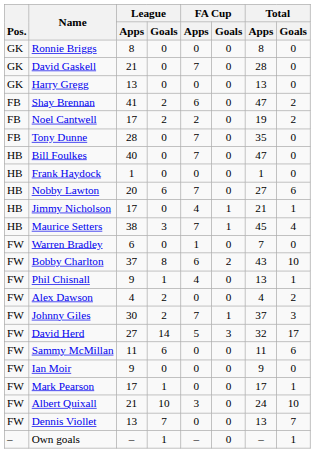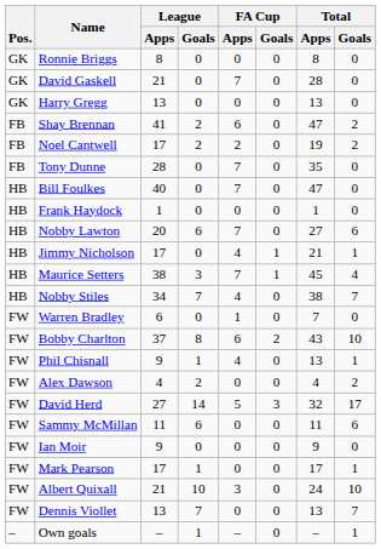+ row: HB | Nobby Stiles | 34 | 7 | 4 | 0 | 38 | 7
- row: FW | Johnny Giles | 30 | 2 | 7 | 1 | 37 | 3
